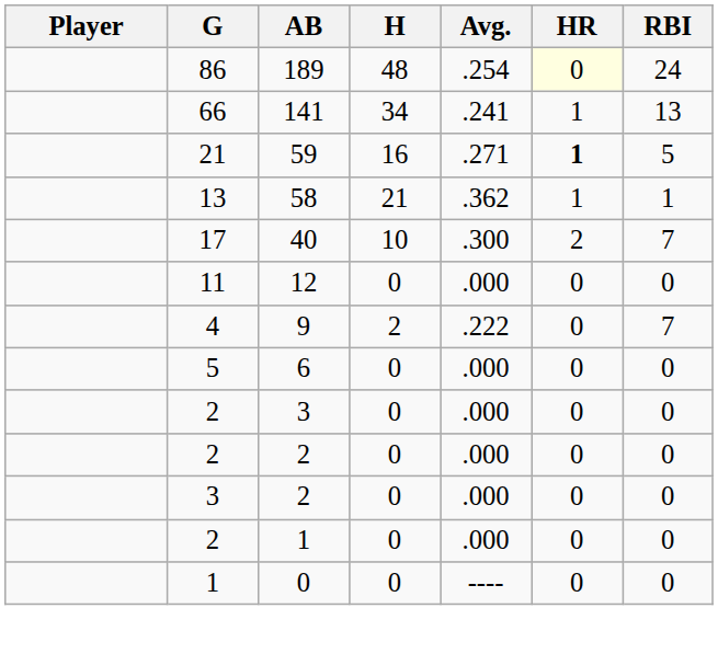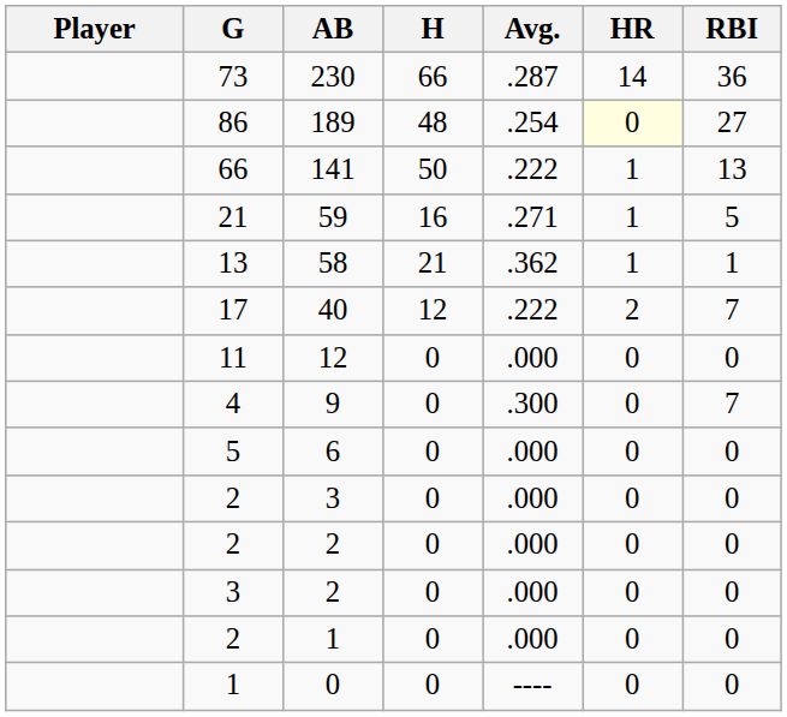+ row: 73 | 230 | 66 | .287 | 14 | 36
189 | RBI: 24 -> 27
141 | H: 34 -> 50
141 | Avg.: .241 -> .222
59 | HR: bold -> normal
40 | H: 10 -> 12
40 | Avg.: .300 -> .222
9 | H: 2 -> 0
9 | Avg.: .222 -> .300
